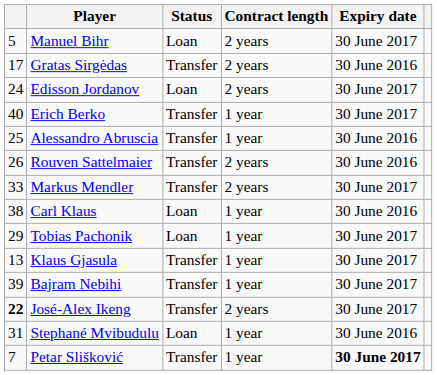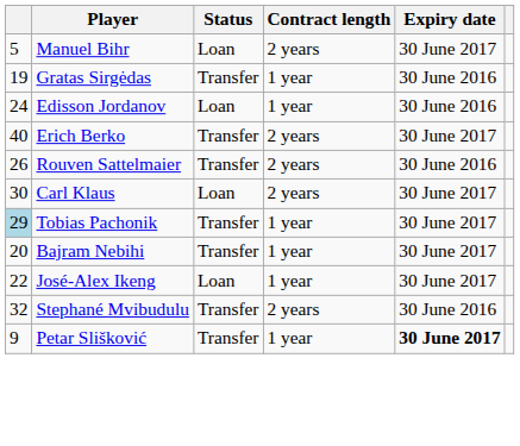Gratas Sirgėdas | column 1: 17 -> 19
Gratas Sirgėdas | Contract length: 2 years -> 1 year
Edisson Jordanov | Contract length: 2 years -> 1 year
Edisson Jordanov | Expiry date: 30 June 2017 -> 30 June 2016
Erich Berko | Contract length: 1 year -> 2 years
- row: 25 | Alessandro Abruscia | Transfer | 1 year | 30 June 2016
- row: 33 | Markus Mendler | Transfer | 2 years | 30 June 2017
Carl Klaus | column 1: 38 -> 30
Carl Klaus | Contract length: 1 year -> 2 years
Carl Klaus | Expiry date: 30 June 2016 -> 30 June 2017
Tobias Pachonik | column 1: no background -> lightblue background
Tobias Pachonik | Status: Loan -> Transfer
- row: 13 | Klaus Gjasula | Transfer | 1 year | 30 June 2017
Bajram Nebihi | column 1: 39 -> 20
José-Alex Ikeng | column 1: bold -> normal
José-Alex Ikeng | Status: Transfer -> Loan
José-Alex Ikeng | Contract length: 2 years -> 1 year
Stephané Mvibudulu | column 1: 31 -> 32
Stephané Mvibudulu | Status: Loan -> Transfer
Stephané Mvibudulu | Contract length: 1 year -> 2 years
Petar Slišković | column 1: 7 -> 9
